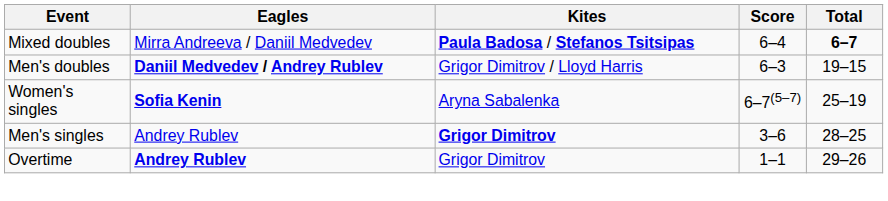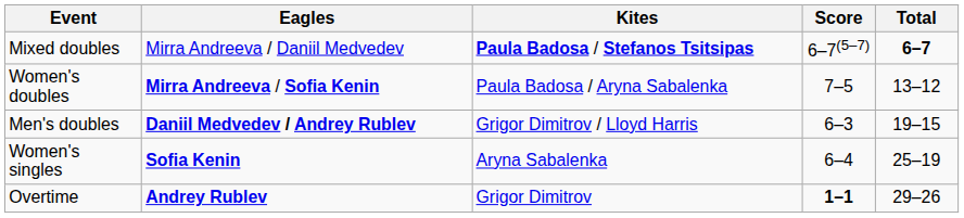Mixed doubles | Score: 6–4 -> 6–7(5–7)
+ row: Women's doubles | Mirra Andreeva / Sofia Kenin | Paula Badosa / Aryna Sabalenka | 7–5 | 13–12
Women's singles | Score: 6–7(5–7) -> 6–4
- row: Men's singles | Andrey Rublev | Grigor Dimitrov | 3–6 | 28–25
Overtime | Score: normal -> bold
